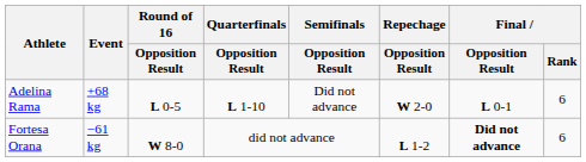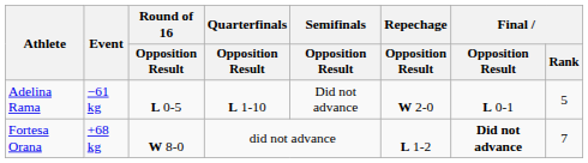Adelina Rama | Event: +68 kg -> −61 kg
Adelina Rama | Final / Rank: 6 -> 5
Fortesa Orana | Event: −61 kg -> +68 kg
Fortesa Orana | Final / Rank: 6 -> 7
